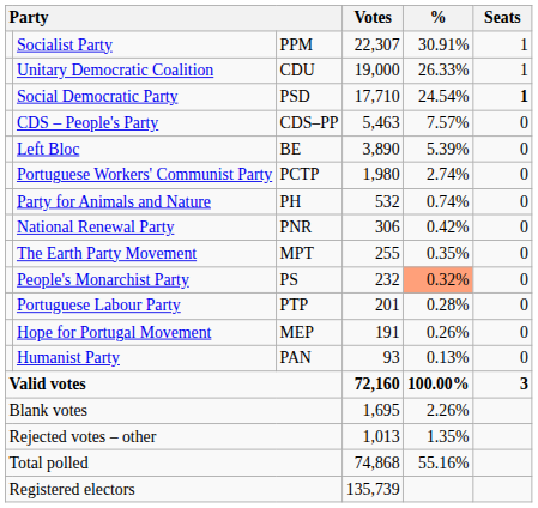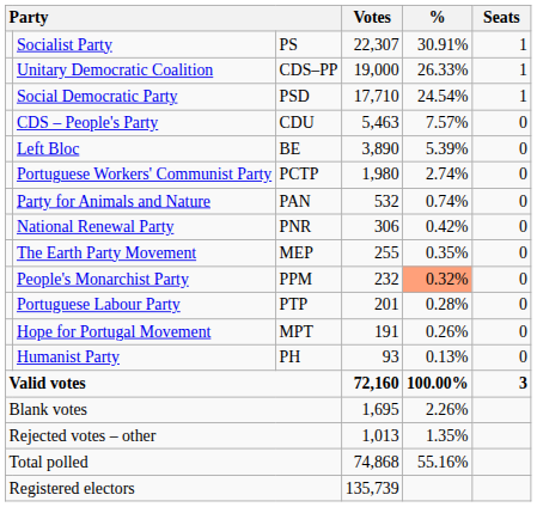Socialist Party | column 3: PPM -> PS
Unitary Democratic Coalition | column 3: CDU -> CDS–PP
Social Democratic Party | Seats: bold -> normal
CDS – People's Party | column 3: CDS–PP -> CDU
Party for Animals and Nature | column 3: PH -> PAN
The Earth Party Movement | column 3: MPT -> MEP
People's Monarchist Party | column 3: PS -> PPM
Hope for Portugal Movement | column 3: MEP -> MPT
Humanist Party | column 3: PAN -> PH
